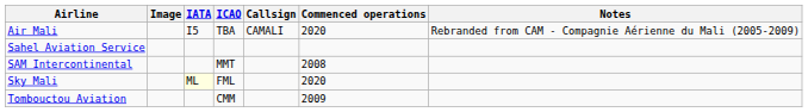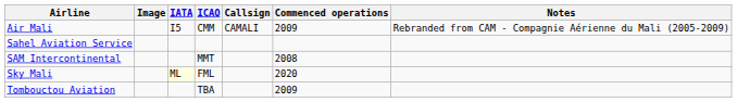Air Mali | ICAO: TBA -> CMM
Air Mali | Commenced operations: 2020 -> 2009
Tombouctou Aviation | ICAO: CMM -> TBA
